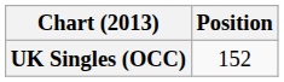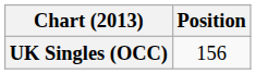UK Singles (OCC) | Position: 152 -> 156
